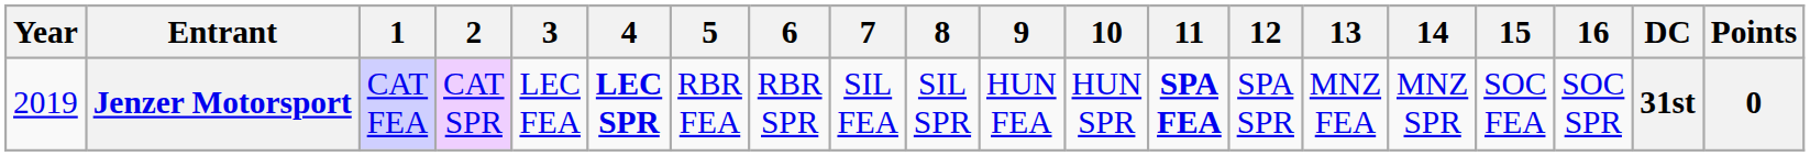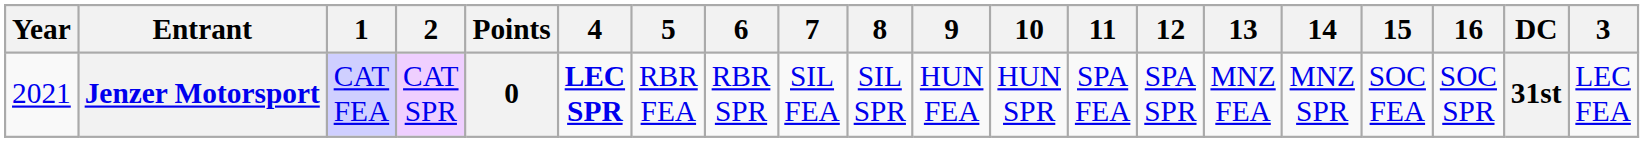columns swapped: 3 <-> Points
Jenzer Motorsport | Year: 2019 -> 2021
Jenzer Motorsport | 11: bold -> normal
